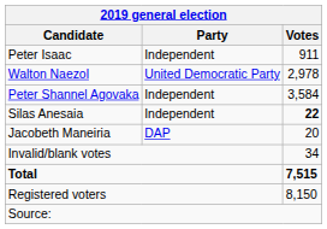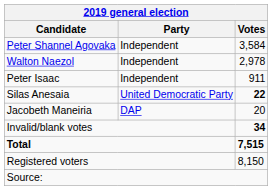rows swapped: Peter Shannel Agovaka <-> Peter Isaac
Walton Naezol | Party: United Democratic Party -> Independent
Silas Anesaia | Party: Independent -> United Democratic Party
Invalid/blank votes | Votes: normal -> bold
